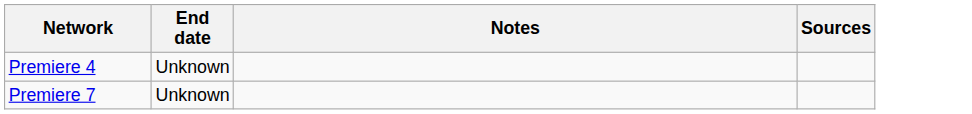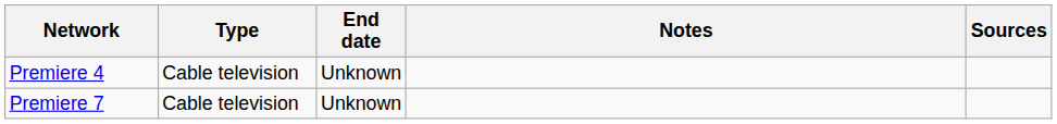+ column: Type | Cable television | Cable television
